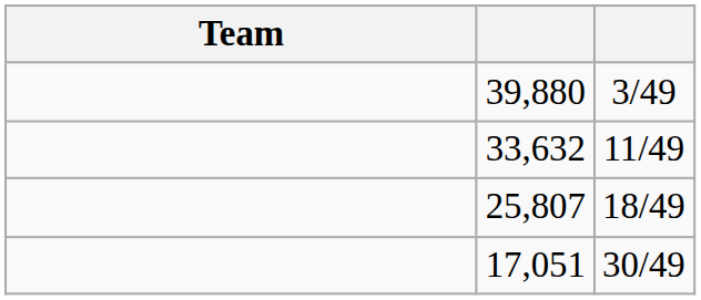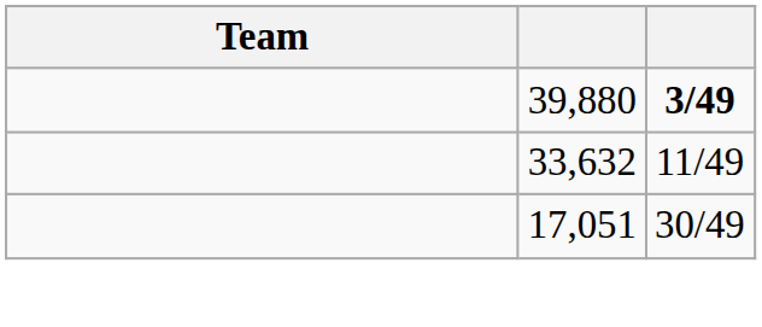39,880 | column 3: normal -> bold
- row: 25,807 | 18/49
